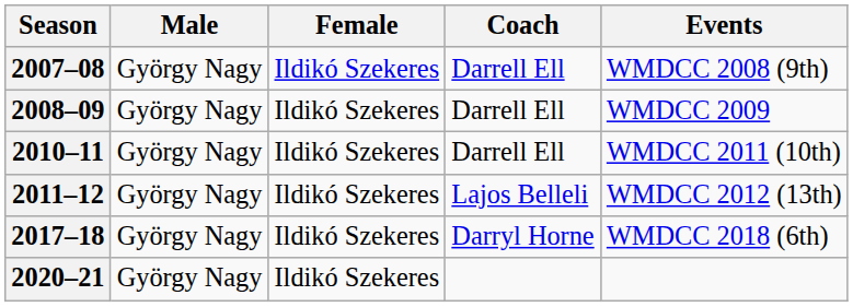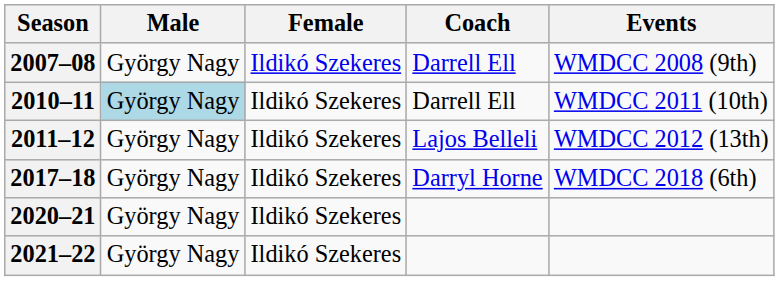- row: 2008–09 | György Nagy | Ildikó Szekeres | Darrell Ell | WMDCC 2009
2010–11 | Male: no background -> lightblue background
+ row: 2021–22 | György Nagy | Ildikó Szekeres
